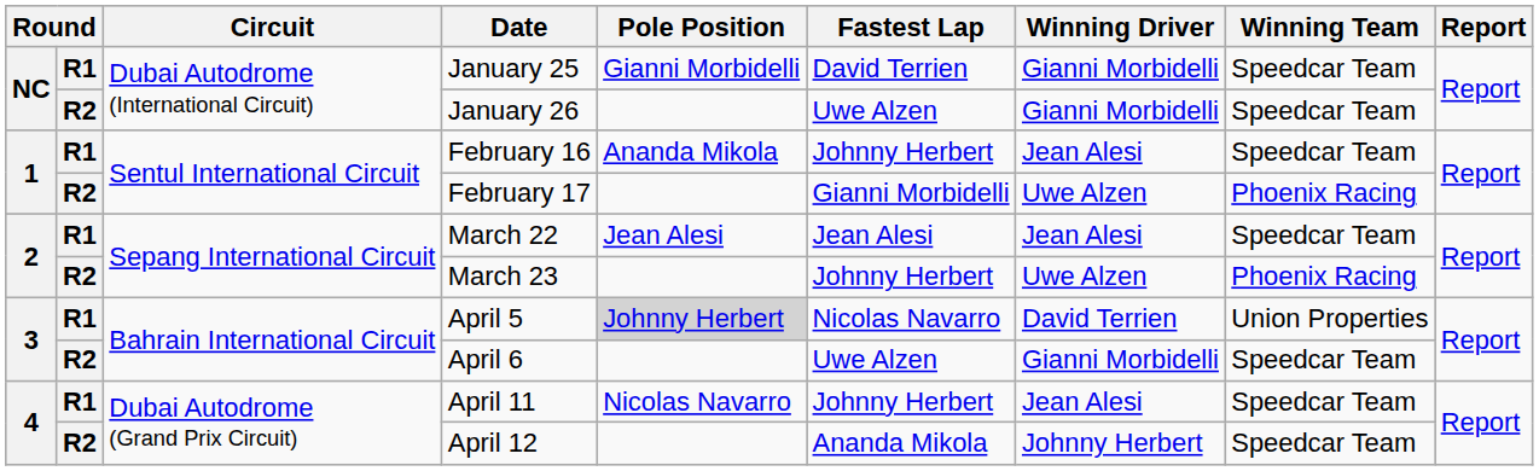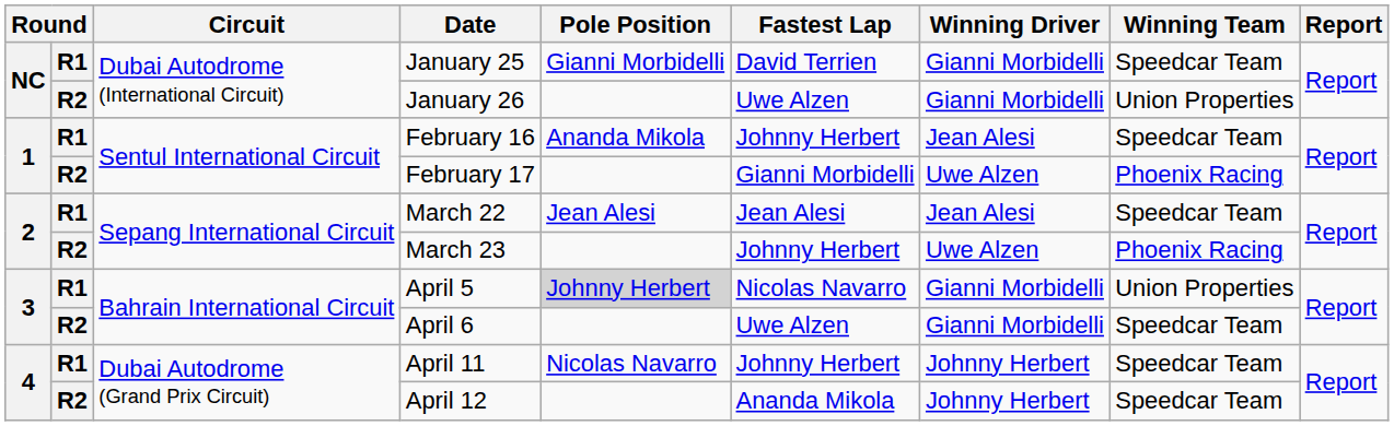January 26 | Winning Team: Speedcar Team -> Union Properties
April 5 | Winning Driver: David Terrien -> Gianni Morbidelli
April 11 | Winning Driver: Jean Alesi -> Johnny Herbert
